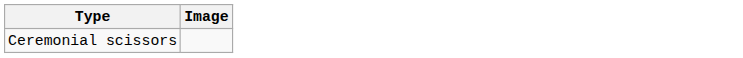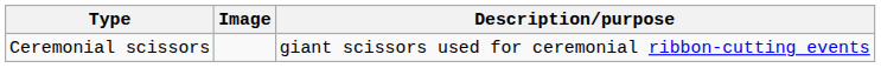+ column: Description/purpose | giant scissors used for ceremonial ribbon-cutting events
